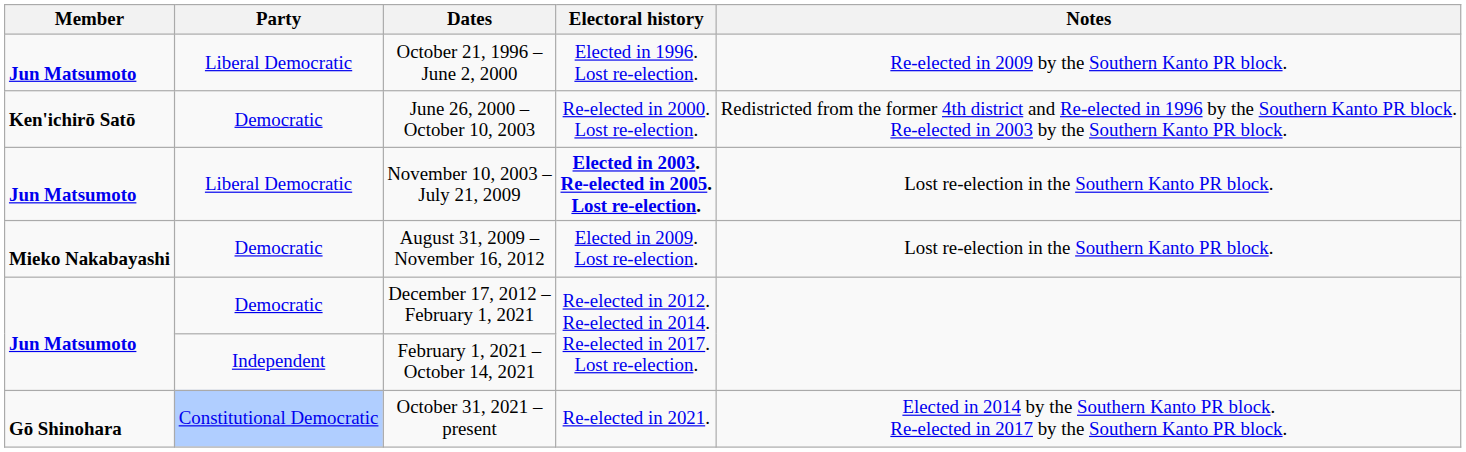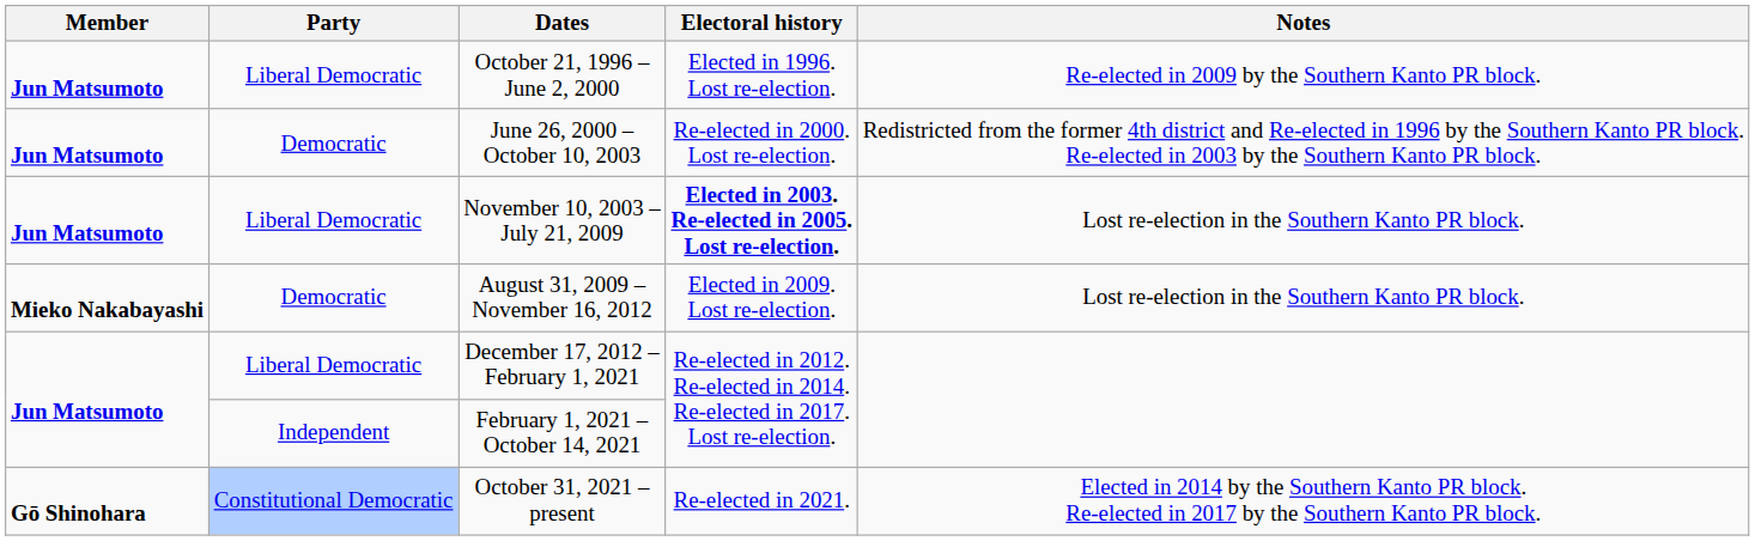June 26, 2000 – October 10, 2003 | Member: Ken'ichirō Satō -> Jun Matsumoto
December 17, 2012 – February 1, 2021 | Party: Democratic -> Liberal Democratic
